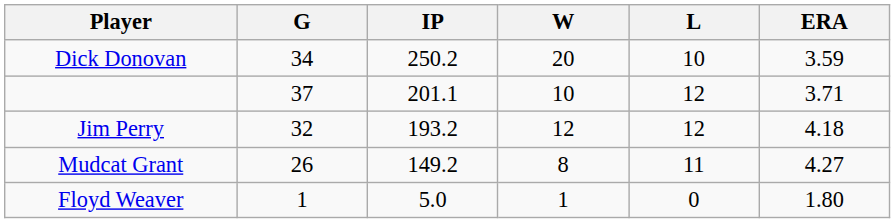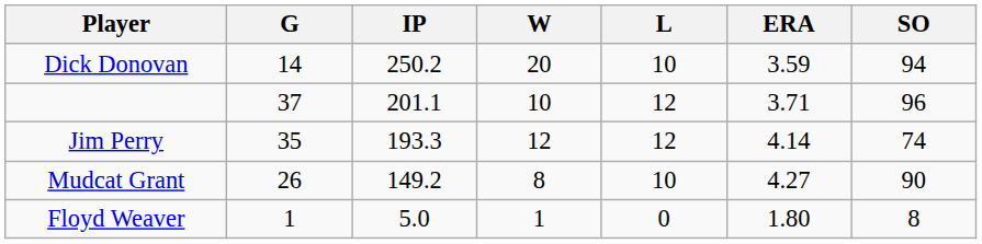+ column: SO | 94 | 96 | 74 | 90 | 8
Dick Donovan | G: 34 -> 14
Jim Perry | G: 32 -> 35
Jim Perry | IP: 193.2 -> 193.3
Jim Perry | ERA: 4.18 -> 4.14
Mudcat Grant | L: 11 -> 10
